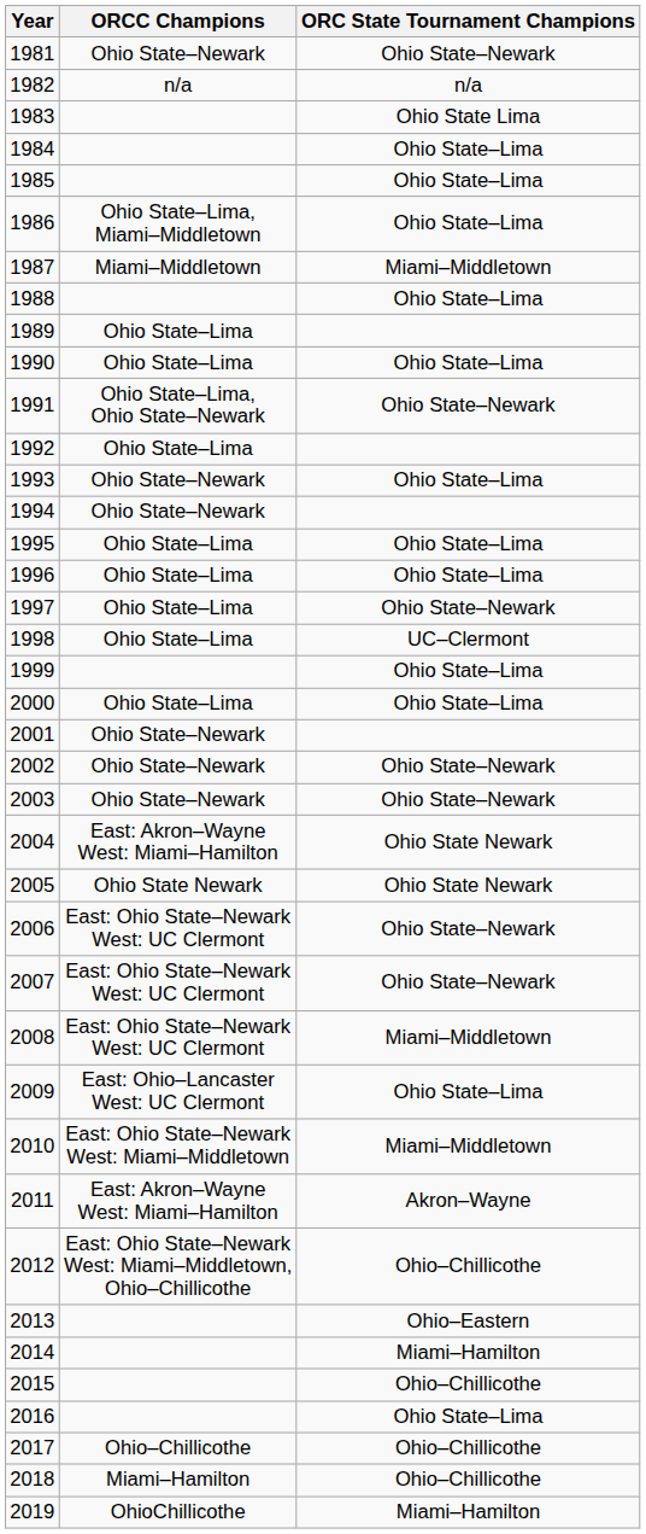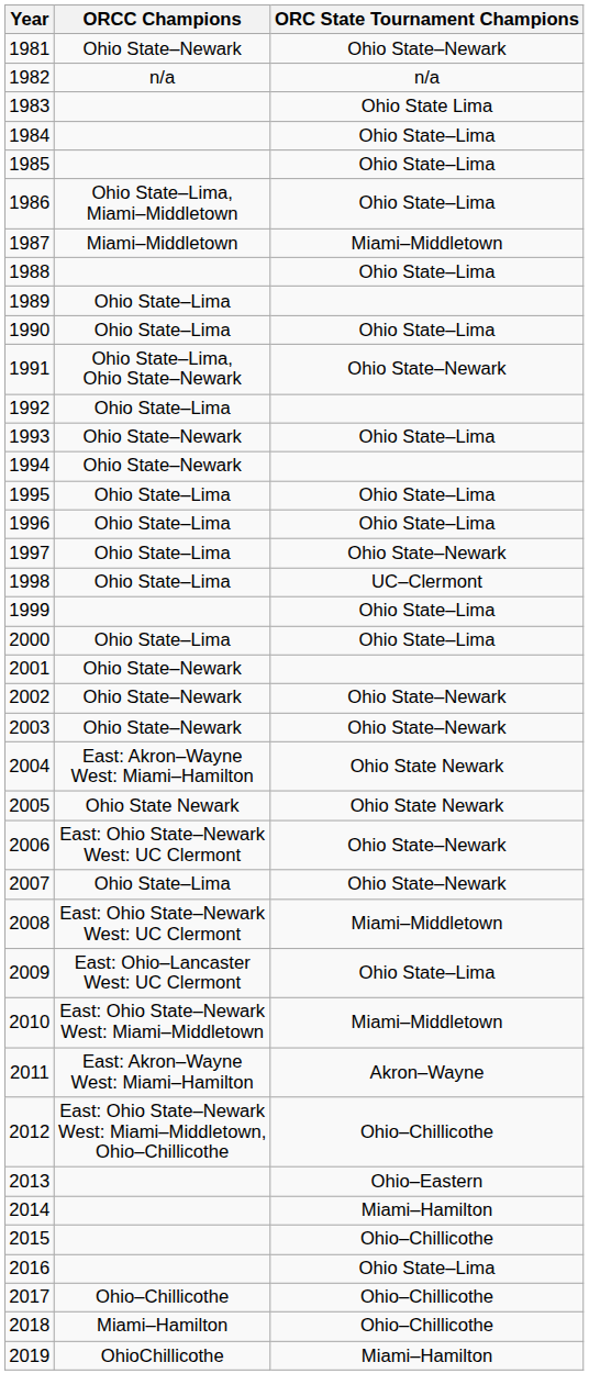2007 | ORCC Champions: East: Ohio State–Newark West: UC Clermont -> Ohio State–Lima
